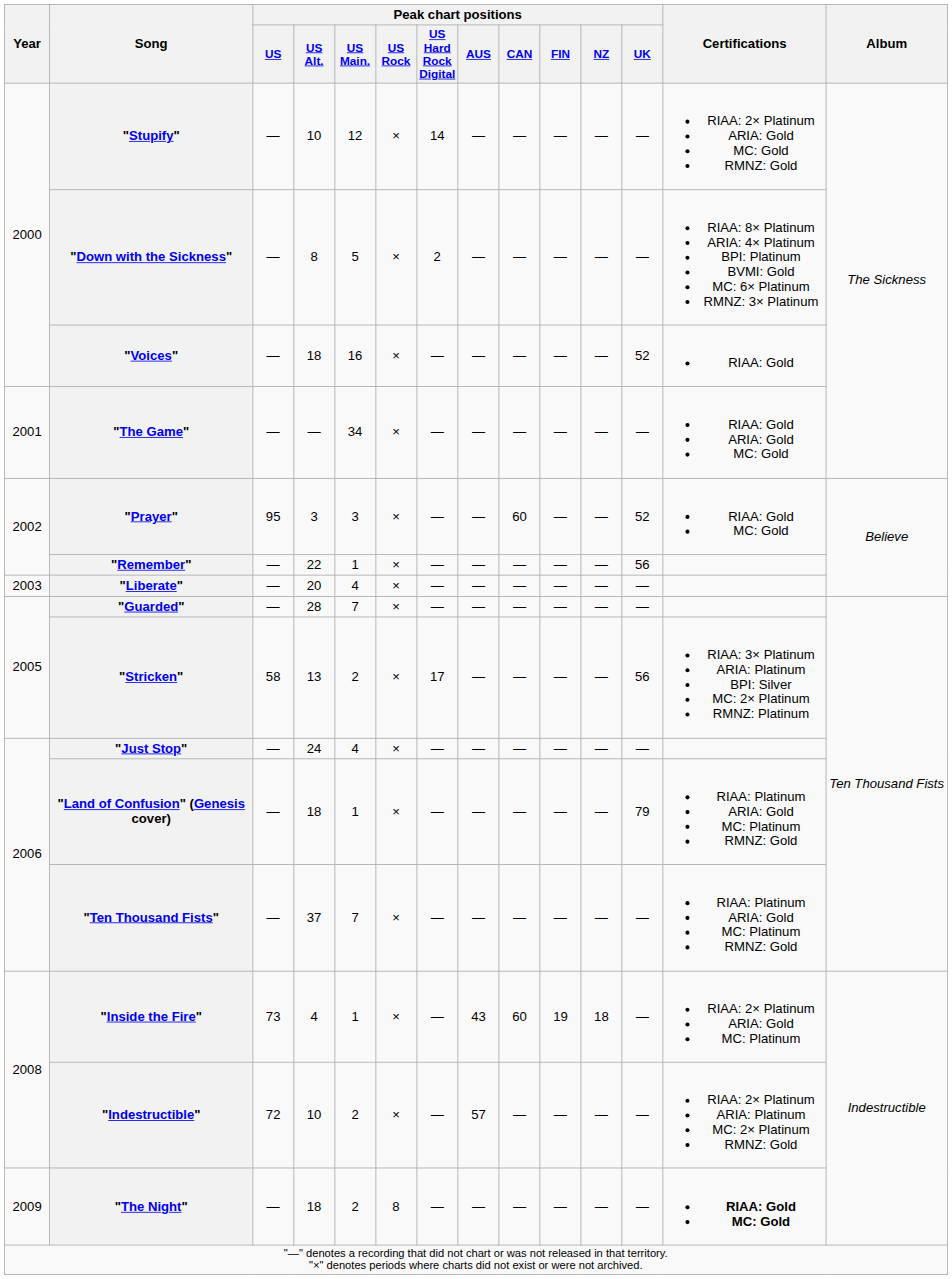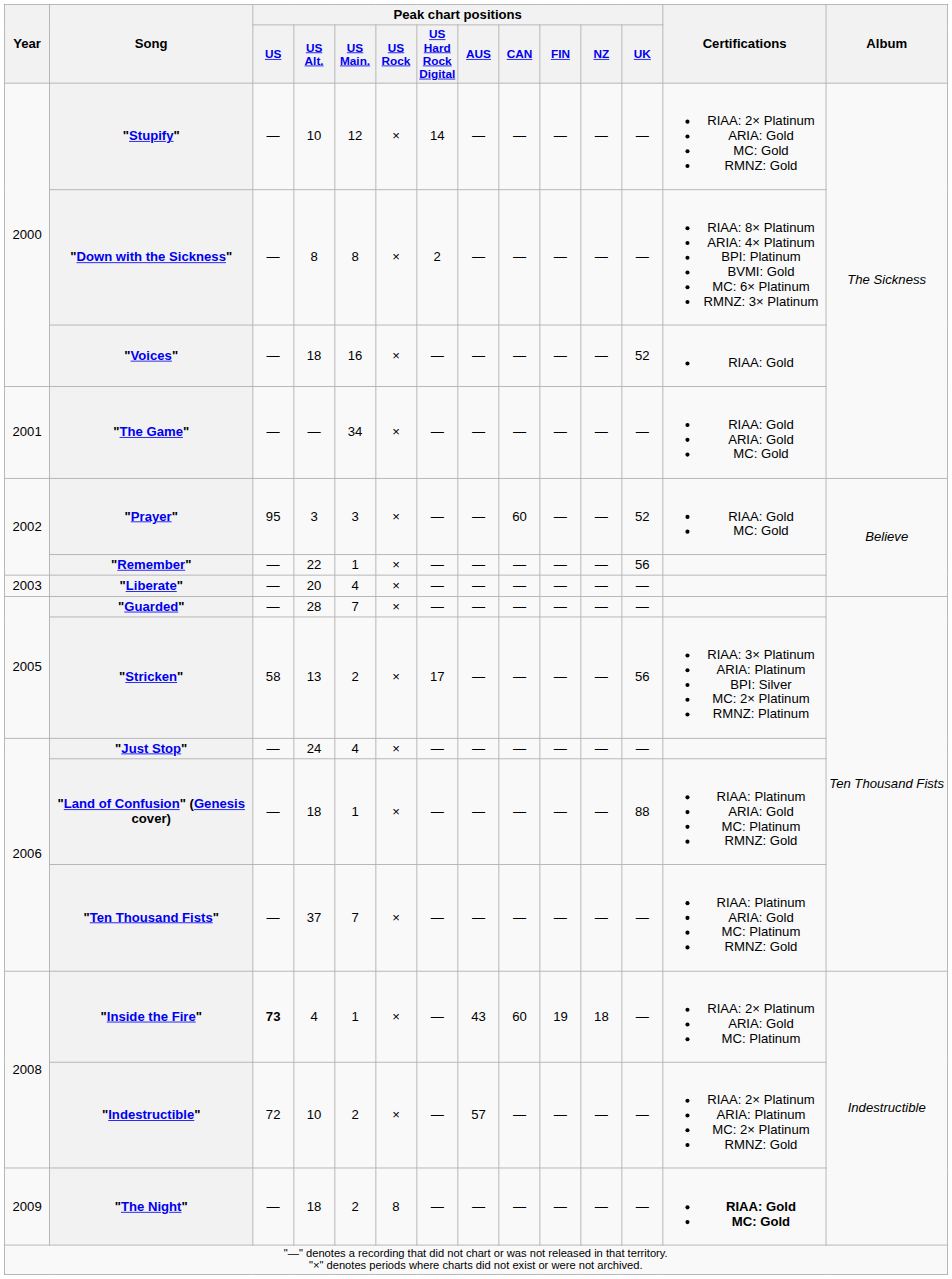"Down with the Sickness" | Peak chart positions / US Main.: 5 -> 8
"Land of Confusion" (Genesis cover) | Peak chart positions / UK: 79 -> 88
"Inside the Fire" | Peak chart positions / US: normal -> bold
